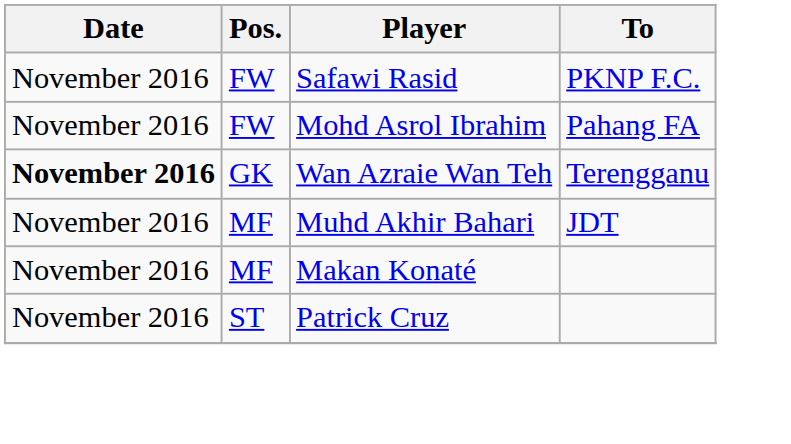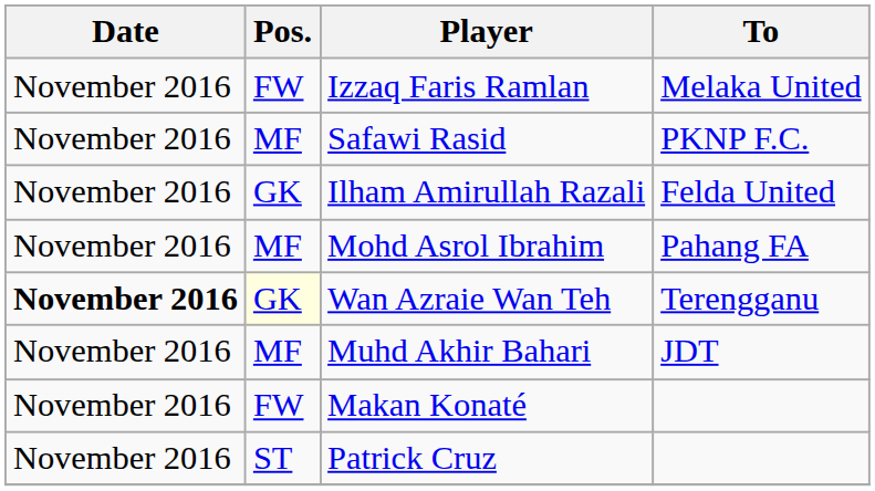+ row: November 2016 | FW | Izzaq Faris Ramlan | Melaka United
Safawi Rasid | Pos.: FW -> MF
+ row: November 2016 | GK | Ilham Amirullah Razali | Felda United
Mohd Asrol Ibrahim | Pos.: FW -> MF
Wan Azraie Wan Teh | Pos.: no background -> lightyellow background
Makan Konaté | Pos.: MF -> FW
